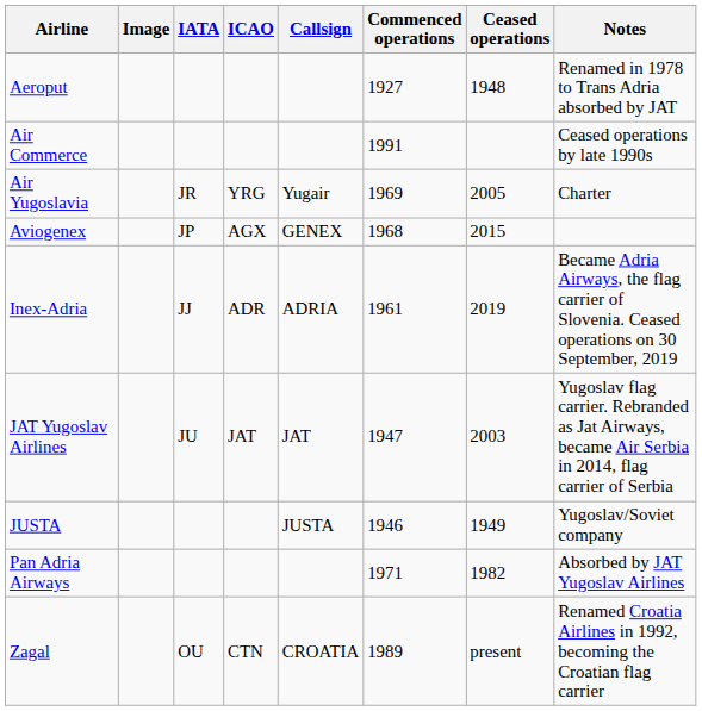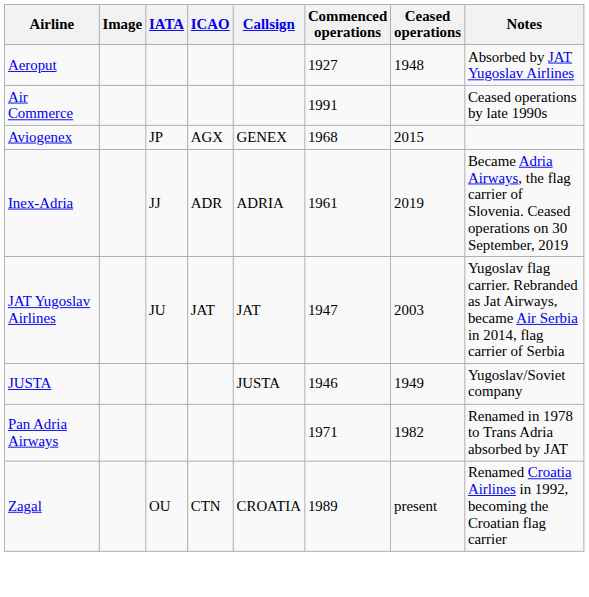Aeroput | Notes: Renamed in 1978 to Trans Adria absorbed by JAT -> Absorbed by JAT Yugoslav Airlines
- row: Air Yugoslavia | JR | YRG | Yugair | 1969 | 2005 | Charter
Pan Adria Airways | Notes: Absorbed by JAT Yugoslav Airlines -> Renamed in 1978 to Trans Adria absorbed by JAT
